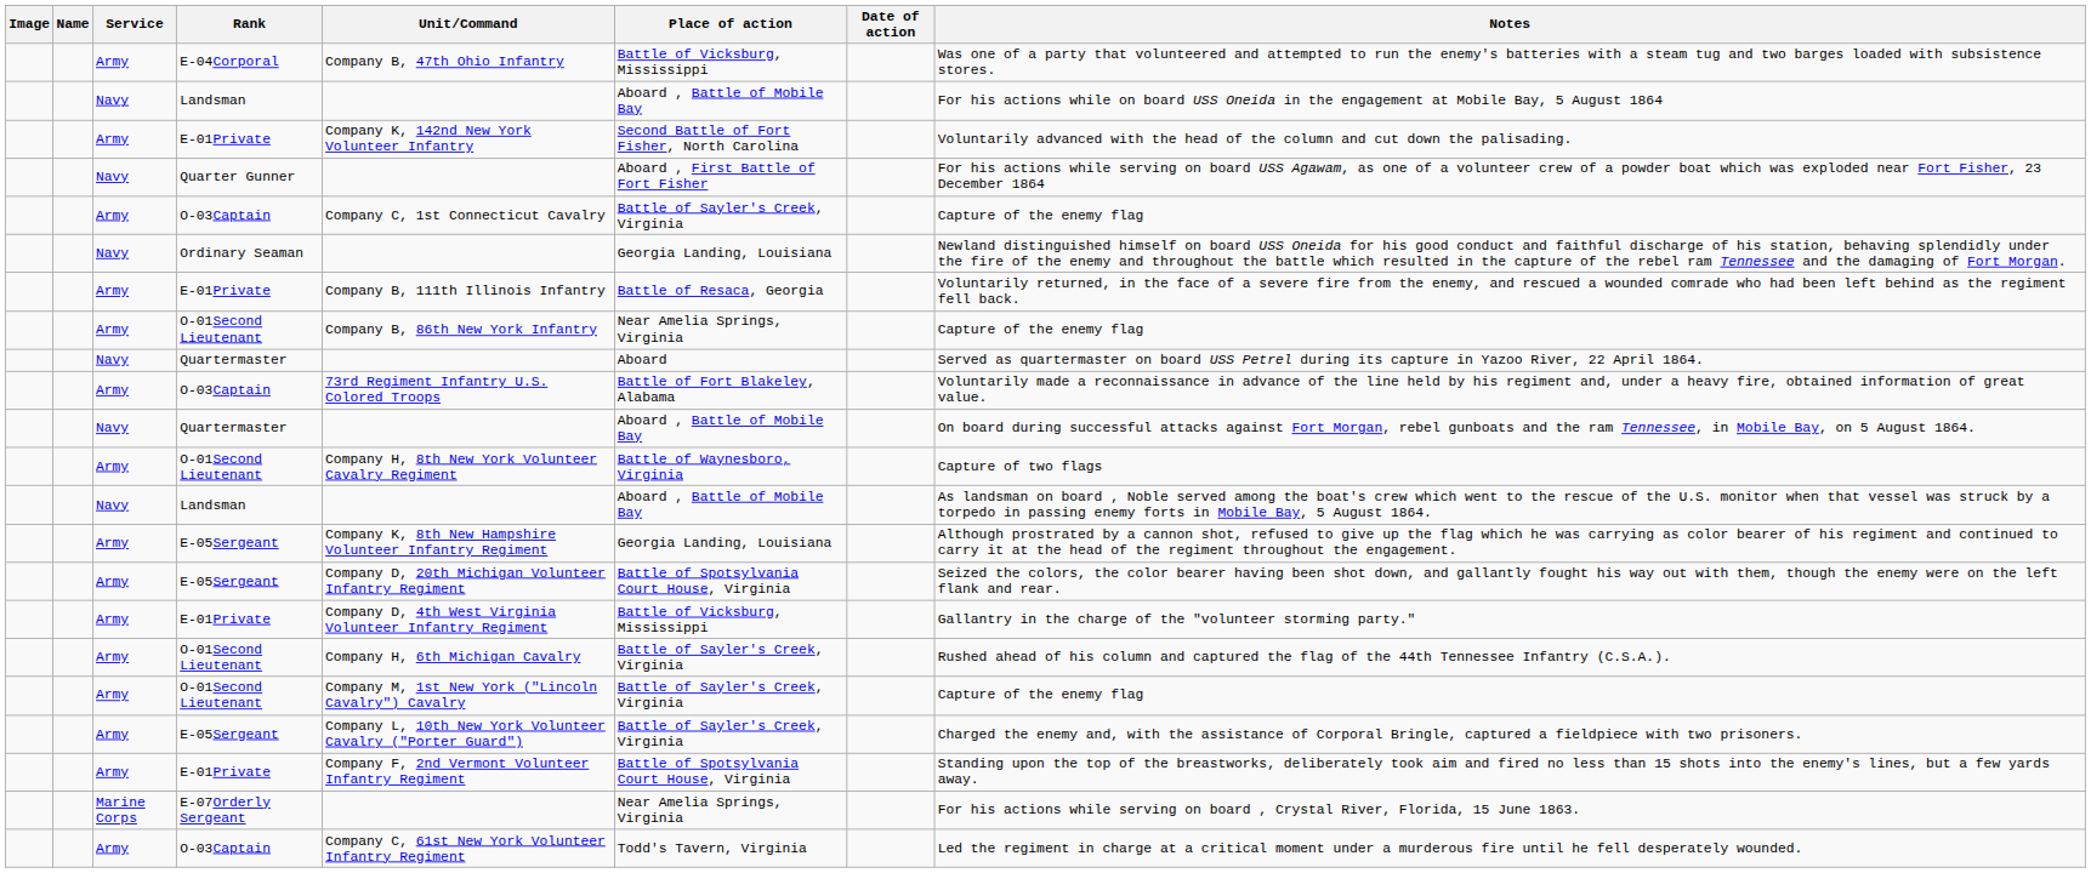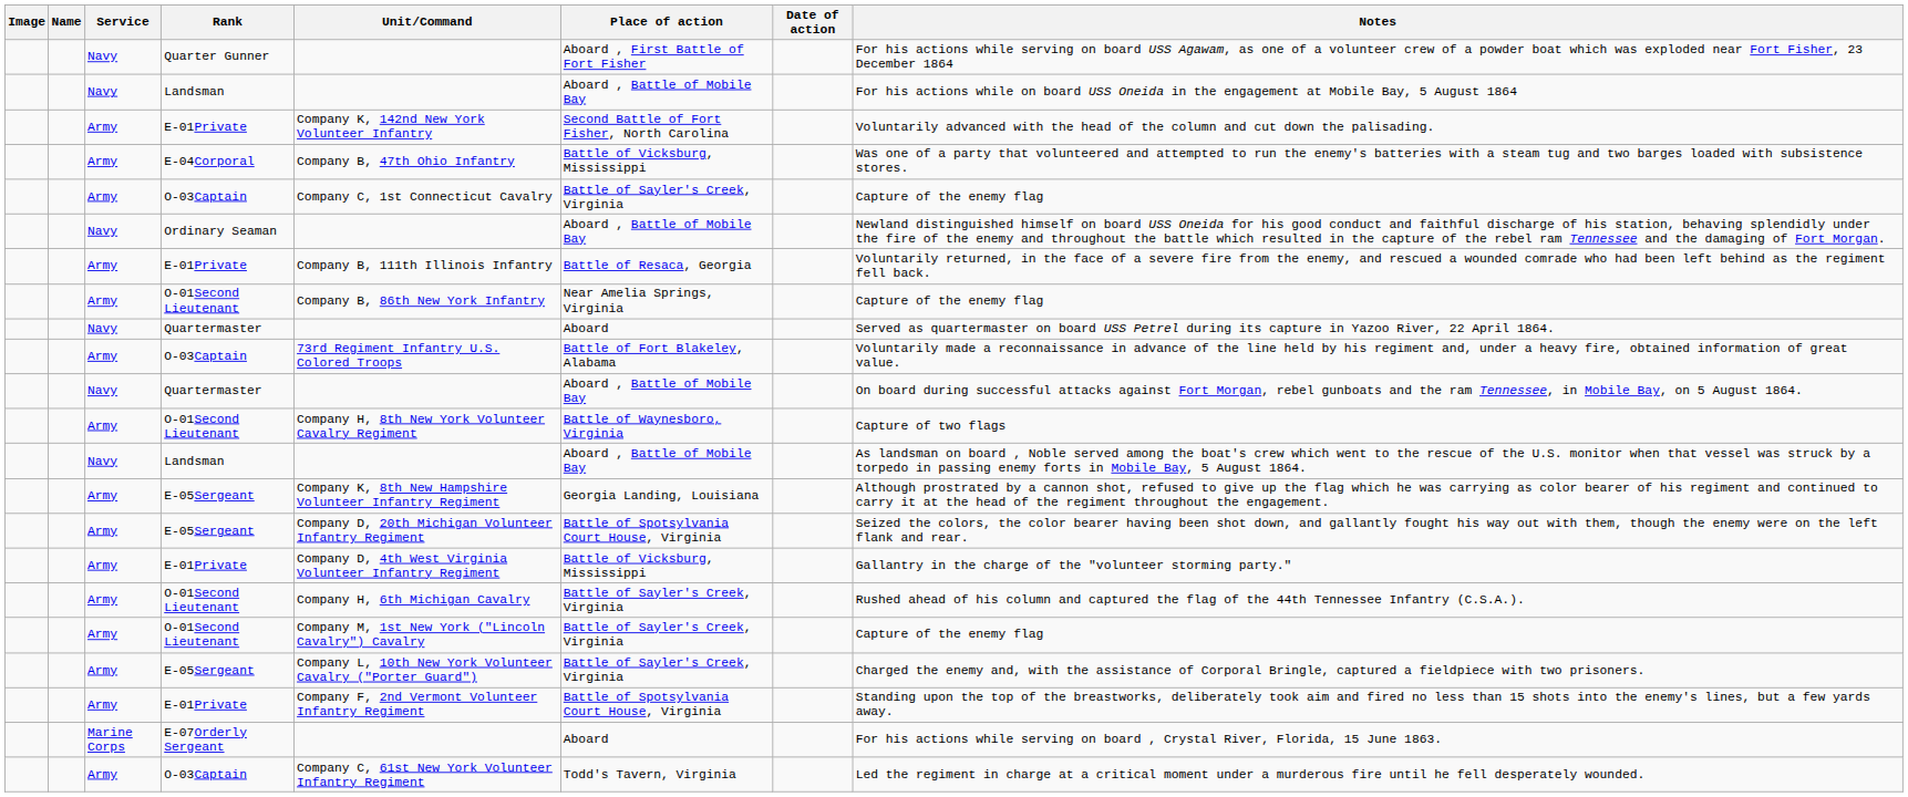rows swapped: E-04Corporal <-> Quarter Gunner
Ordinary Seaman | Place of action: Georgia Landing, Louisiana -> Aboard , Battle of Mobile Bay
E-07Orderly Sergeant | Place of action: Near Amelia Springs, Virginia -> Aboard
